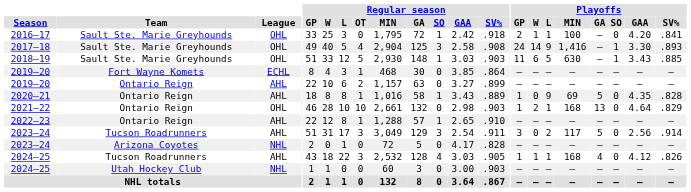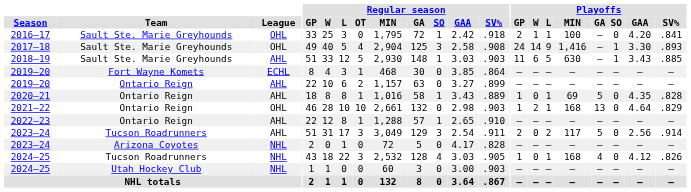2018–19 | League: OHL -> AHL
2020–21 | Playoffs / L: 9 -> 1
2023–24 / Tucson Roadrunners | Playoffs / GP: 3 -> 2
2024–25 / Tucson Roadrunners | League: AHL -> NHL
2024–25 / Tucson Roadrunners | Playoffs / W: 1 -> 0
